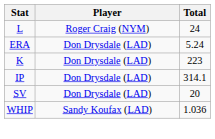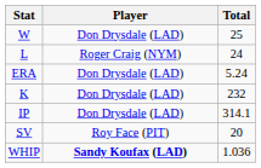+ row: W | Don Drysdale (LAD) | 25
K | Total: 223 -> 232
SV | Player: Don Drysdale (LAD) -> Roy Face (PIT)
WHIP | Player: normal -> bold
